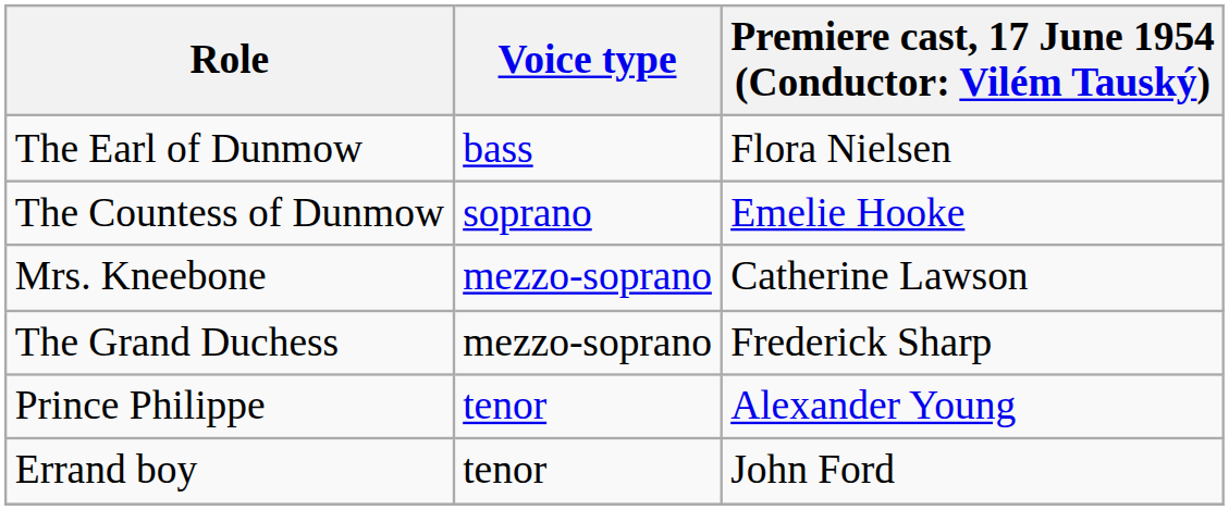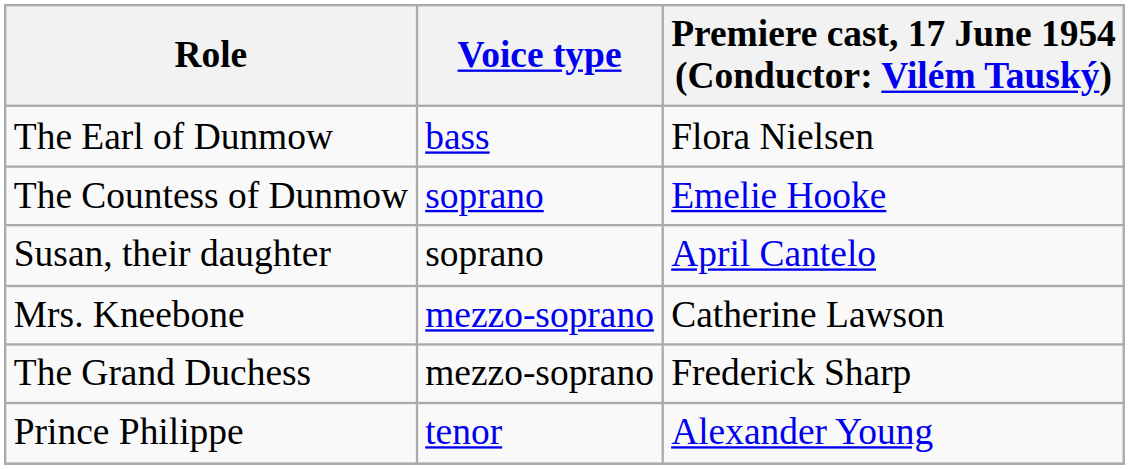+ row: Susan, their daughter | soprano | April Cantelo
- row: Errand boy | tenor | John Ford
